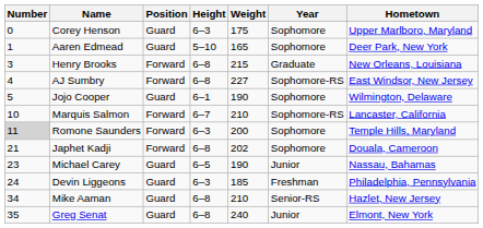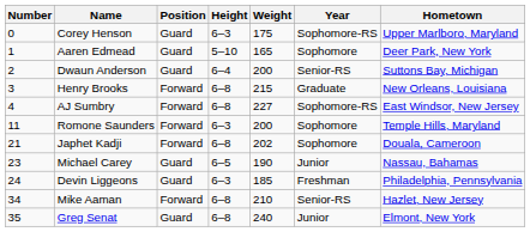Corey Henson | Year: Sophomore -> Sophomore-RS
+ row: 2 | Dwaun Anderson | Guard | 6–4 | 200 | Senior-RS | Suttons Bay, Michigan
- row: 5 | Jojo Cooper | Guard | 6–1 | 190 | Sophomore | Wilmington, Delaware
- row: 10 | Marquis Salmon | Forward | 6–7 | 210 | Sophomore-RS | Lancaster, California
Romone Saunders | Number: lightgrey background -> no background
Mike Aaman | Position: Guard -> Forward
